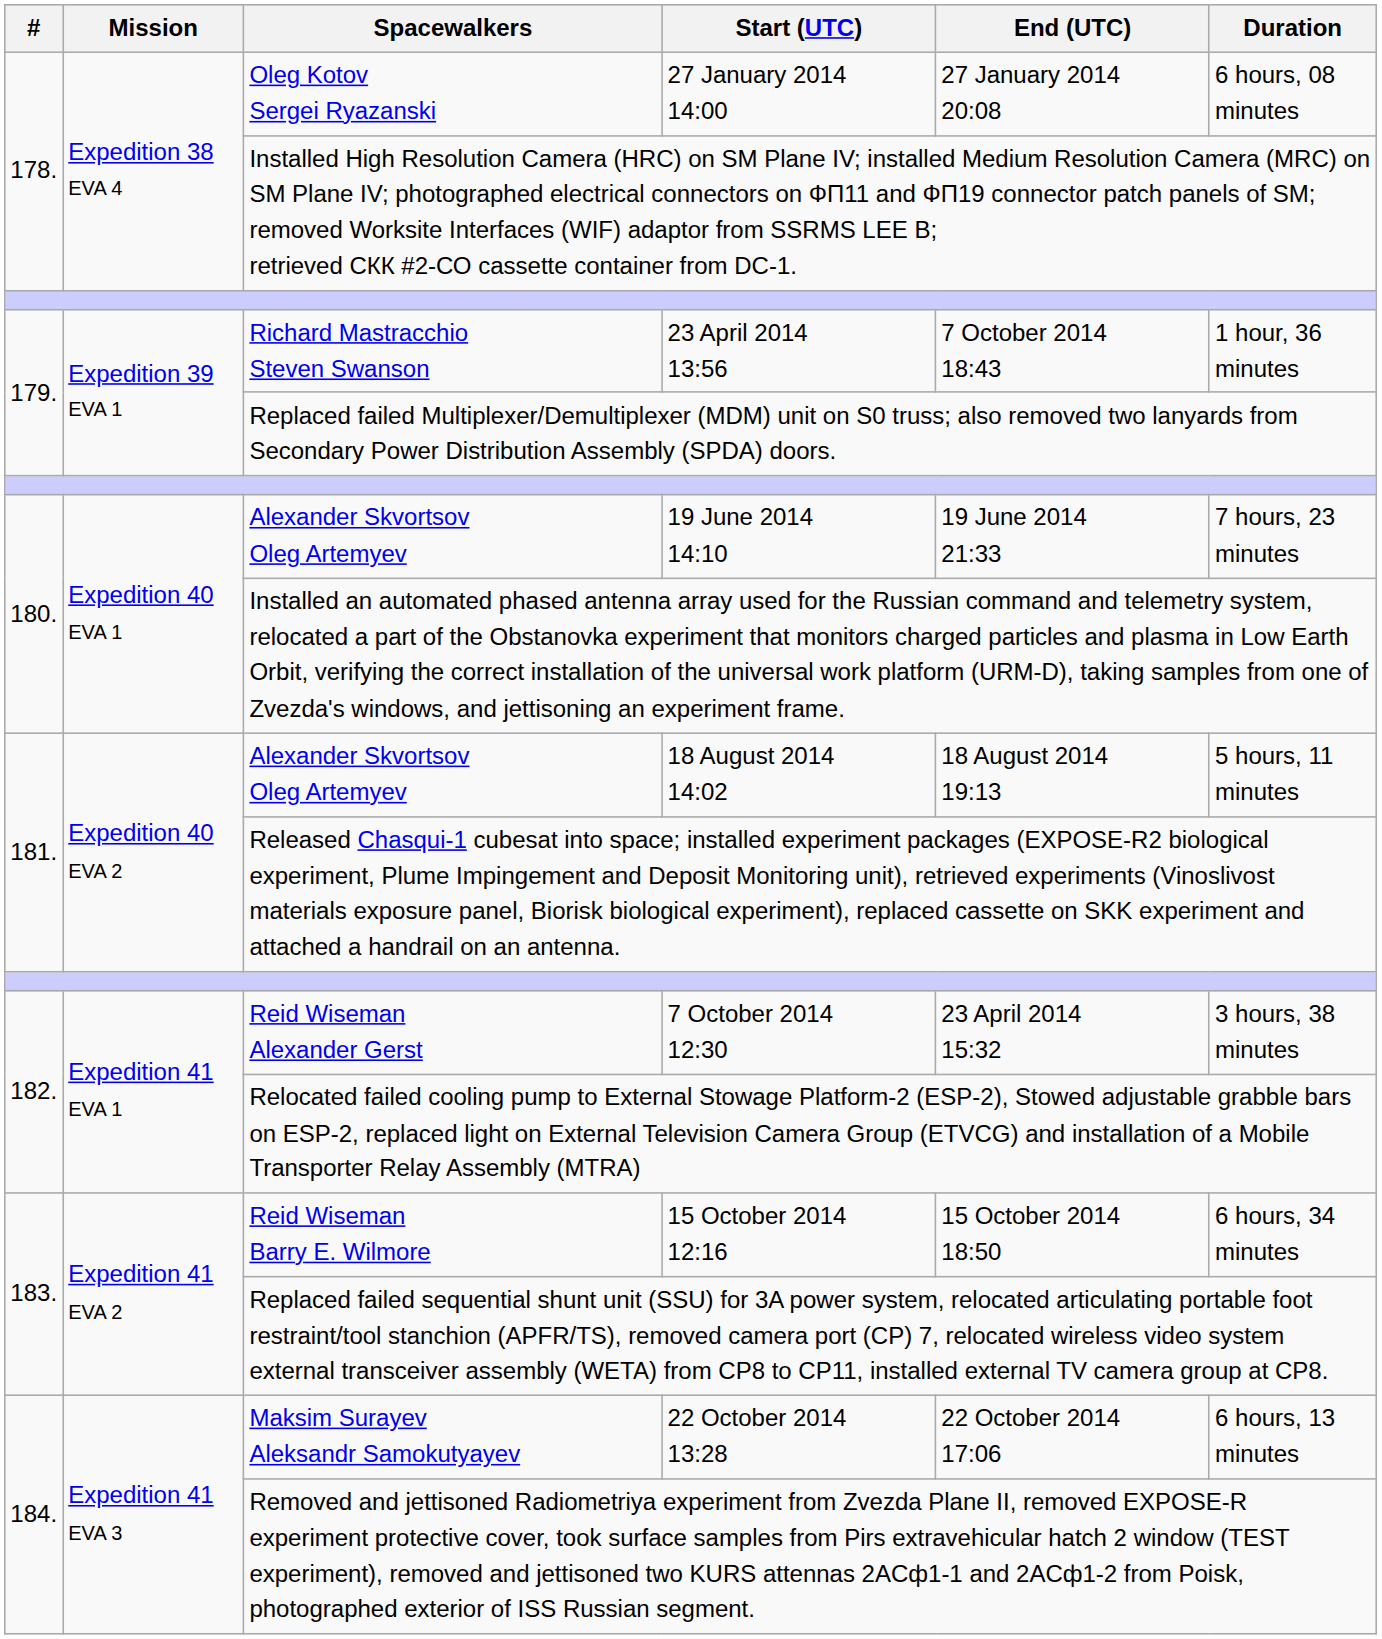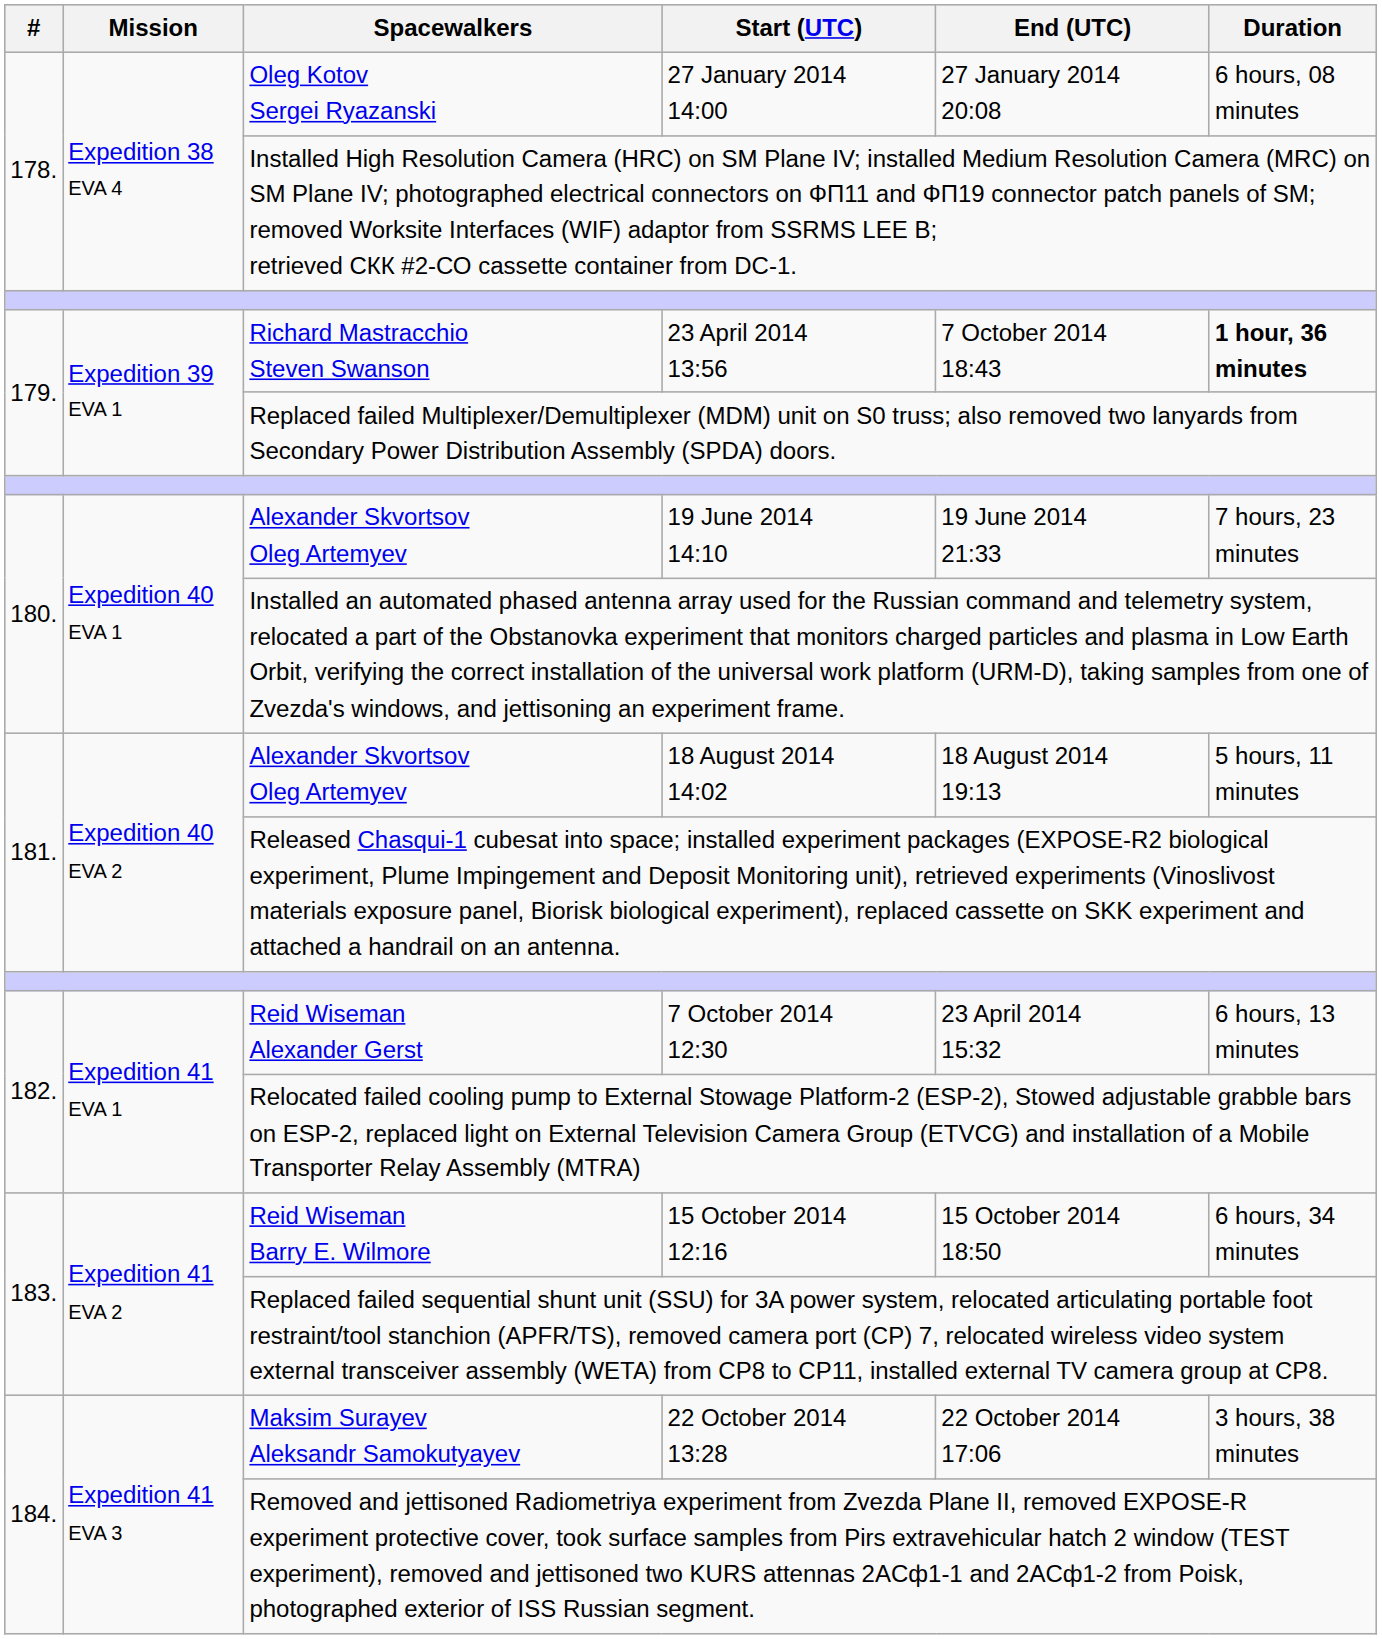23 April 2014 13:56 | Duration: normal -> bold
7 October 2014 12:30 | Duration: 3 hours, 38 minutes -> 6 hours, 13 minutes
22 October 2014 13:28 | Duration: 6 hours, 13 minutes -> 3 hours, 38 minutes
